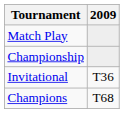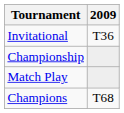rows swapped: Match Play <-> Invitational
